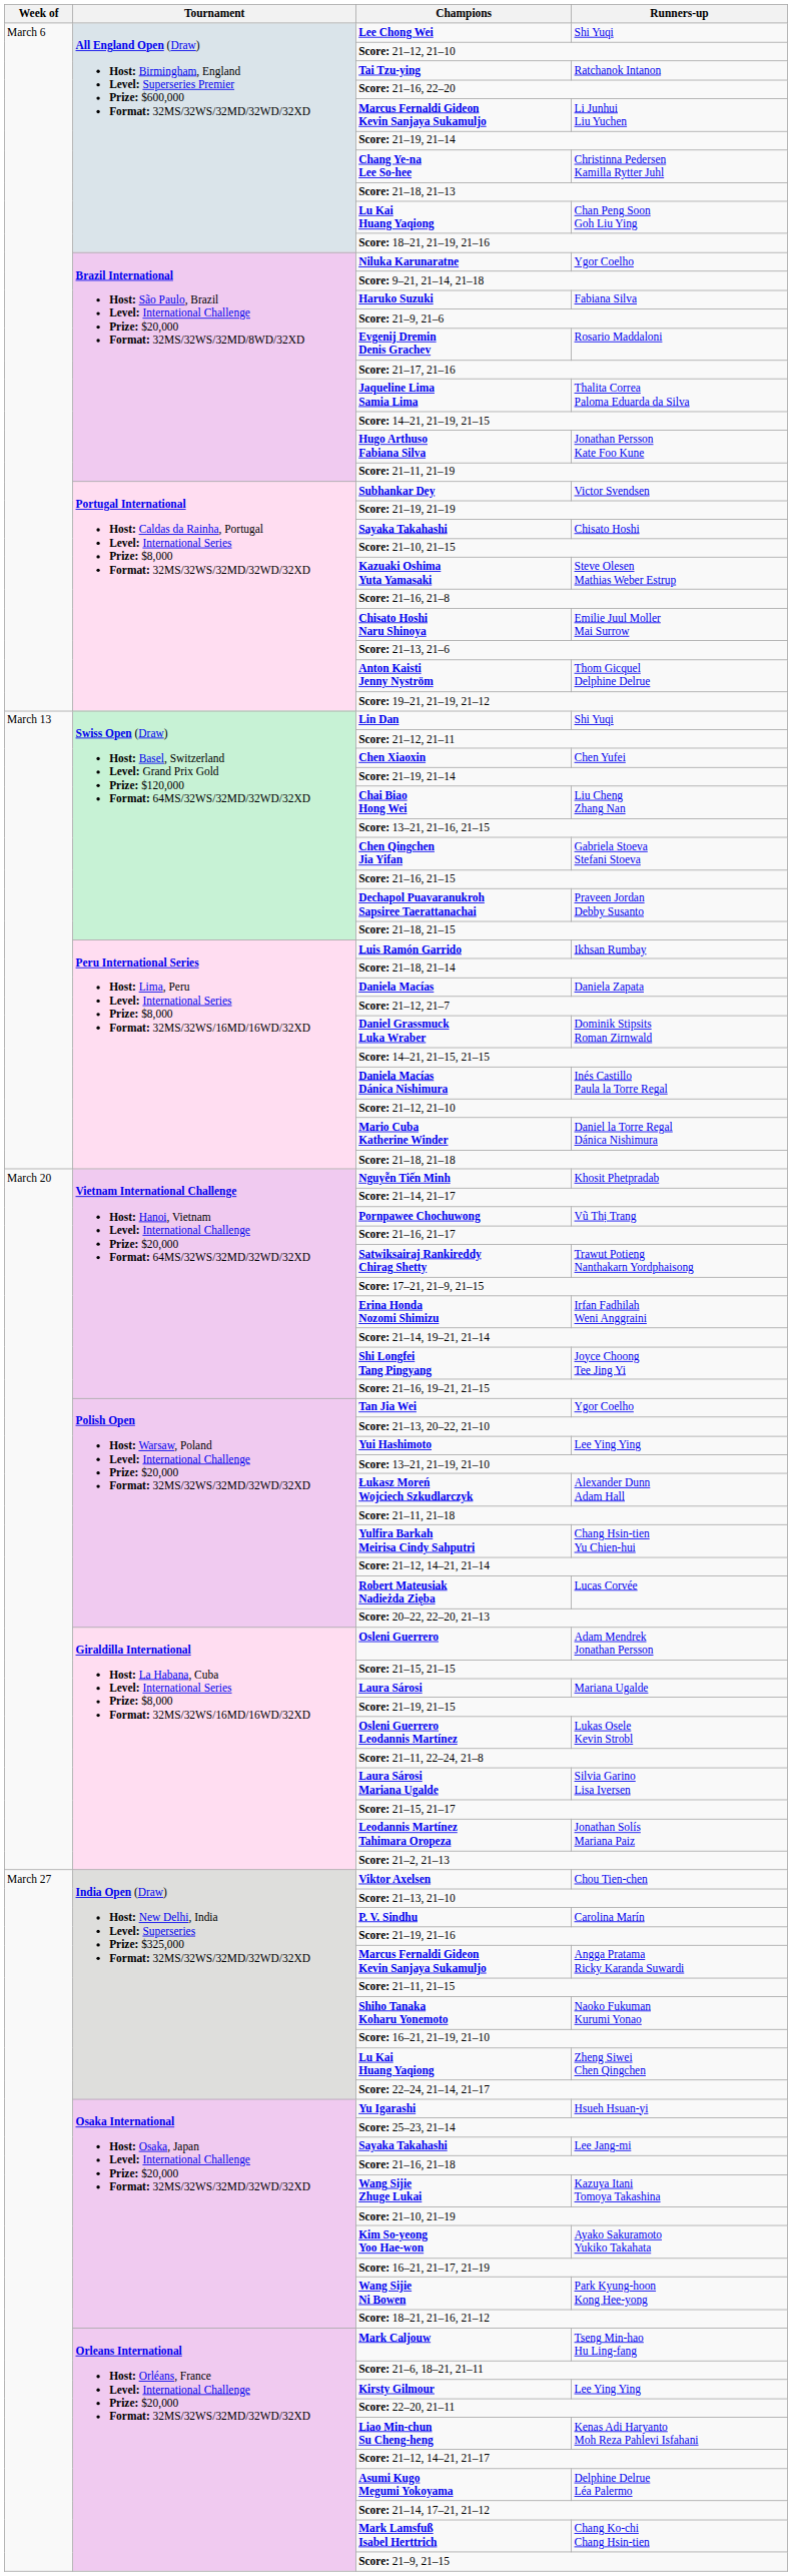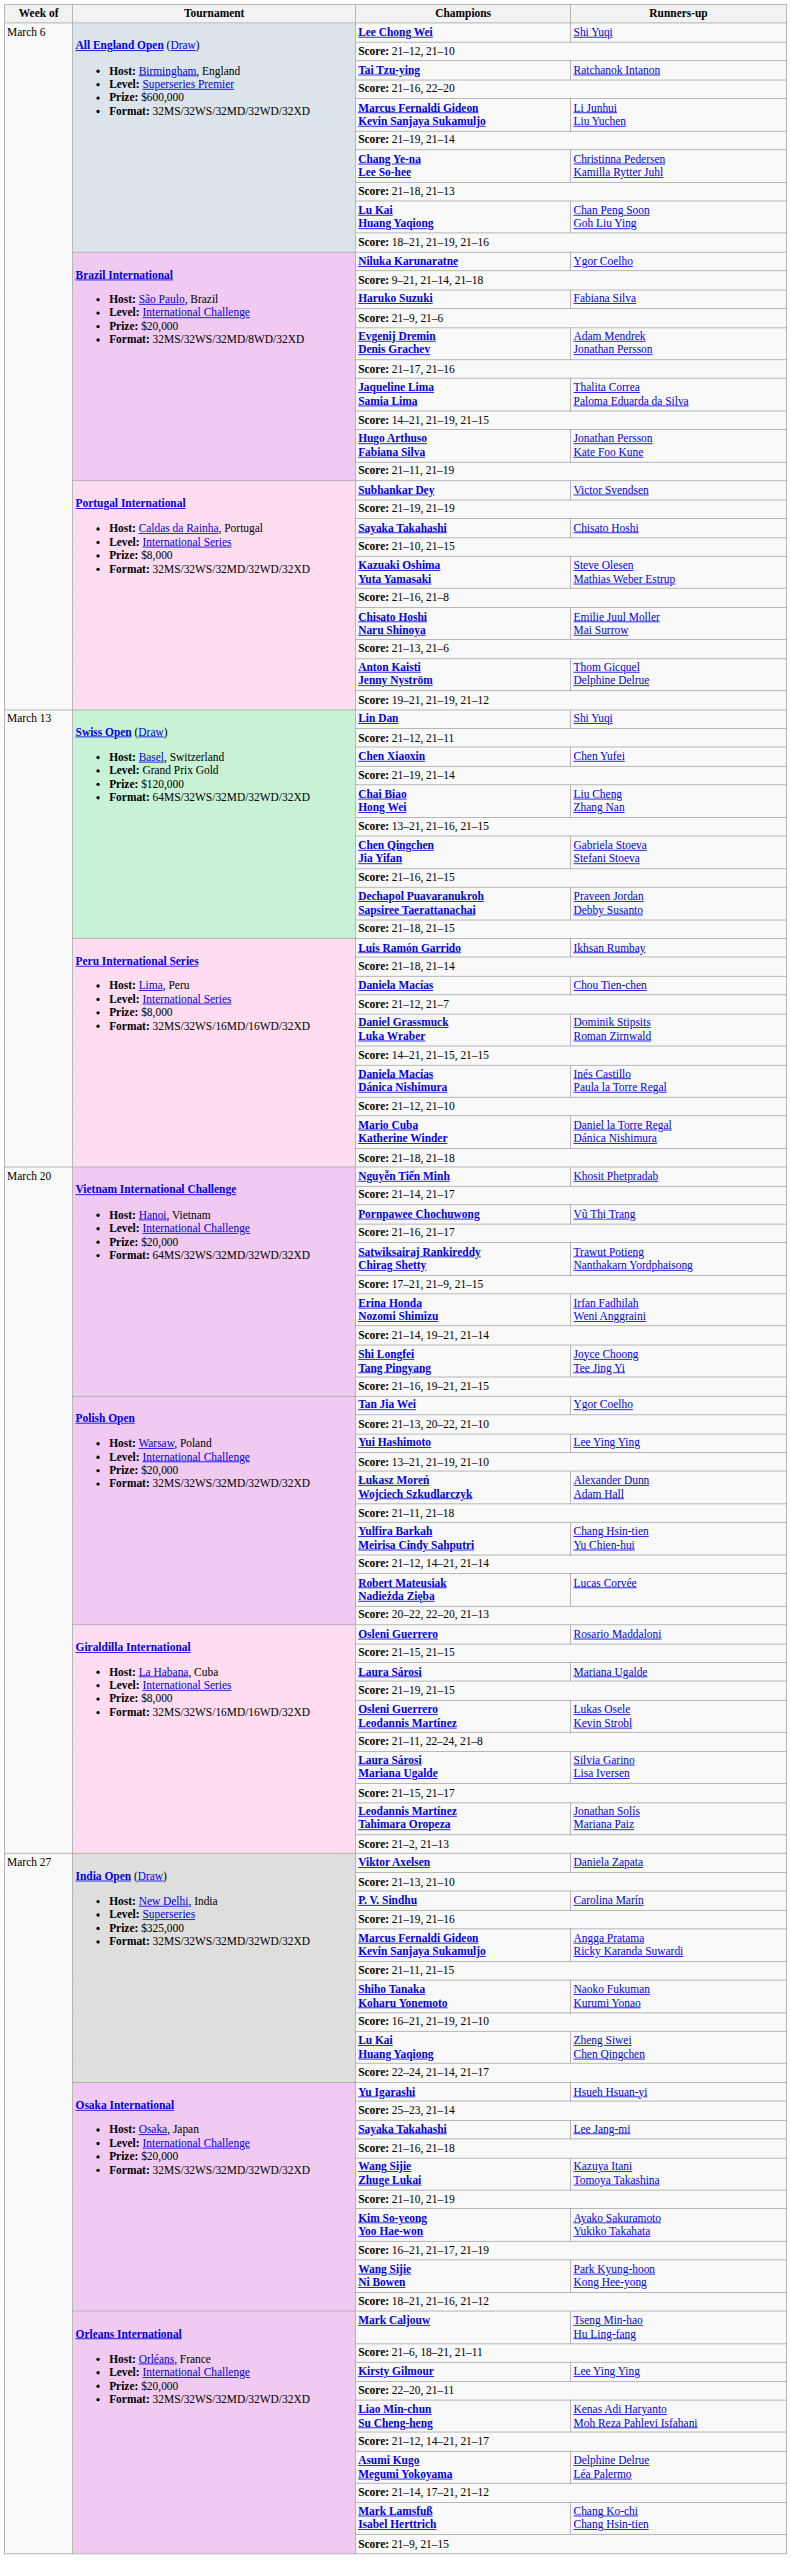Evgenij Dremin Denis Grachev | Runners-up: Rosario Maddaloni -> Adam Mendrek Jonathan Persson
Daniela Macías | Runners-up: Daniela Zapata -> Chou Tien-chen
Osleni Guerrero | Runners-up: Adam Mendrek Jonathan Persson -> Rosario Maddaloni
Viktor Axelsen | Runners-up: Chou Tien-chen -> Daniela Zapata
